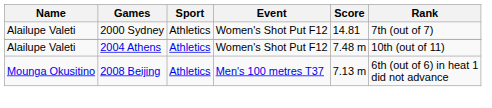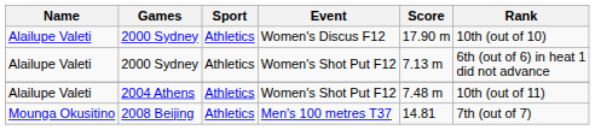+ row: Alailupe Valeti | 2000 Sydney | Athletics | Women's Discus F12 | 17.90 m | 10th (out of 10)
2000 Sydney / Women's Shot Put F12 | Score: 14.81 -> 7.13 m
2000 Sydney / Women's Shot Put F12 | Rank: 7th (out of 7) -> 6th (out of 6) in heat 1 did not advance
2008 Beijing | Score: 7.13 m -> 14.81
2008 Beijing | Rank: 6th (out of 6) in heat 1 did not advance -> 7th (out of 7)
